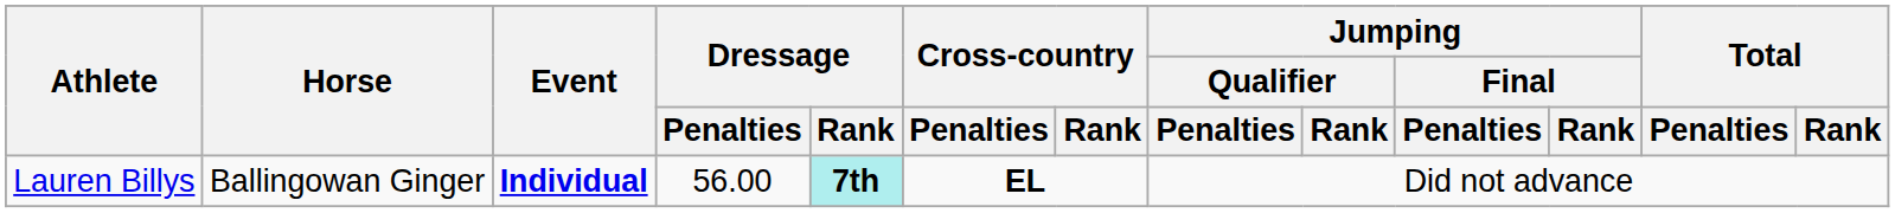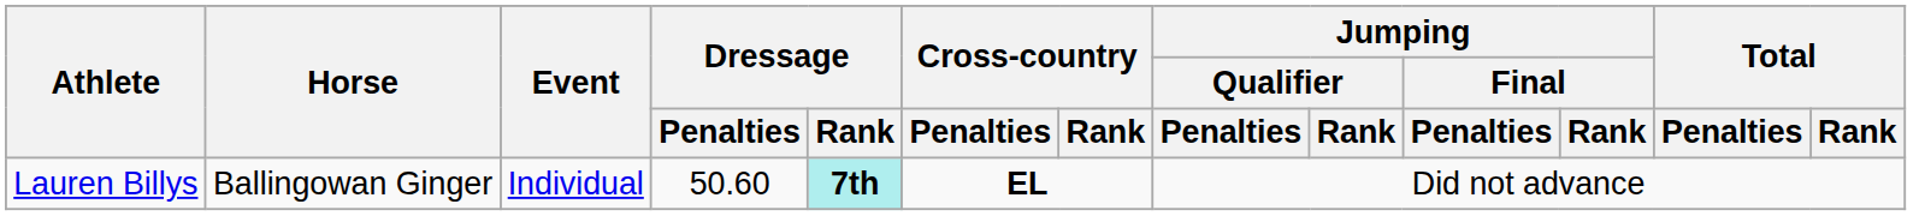Lauren Billys | Event: bold -> normal
Lauren Billys | Dressage / Penalties: 56.00 -> 50.60
